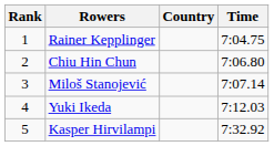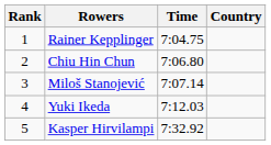columns swapped: Country <-> Time
